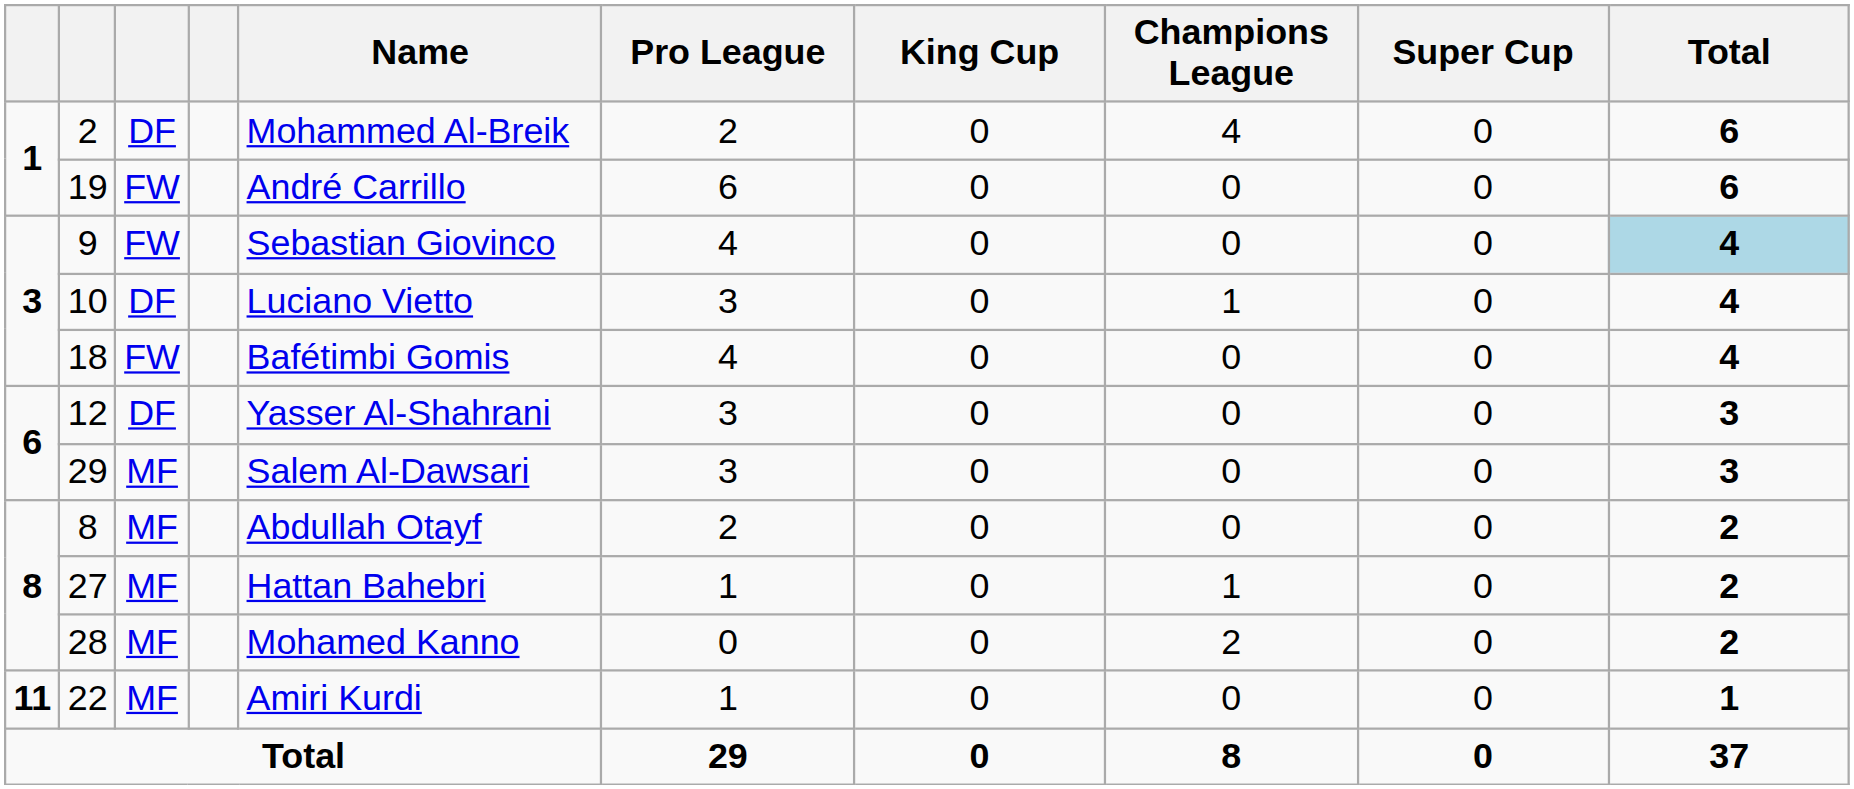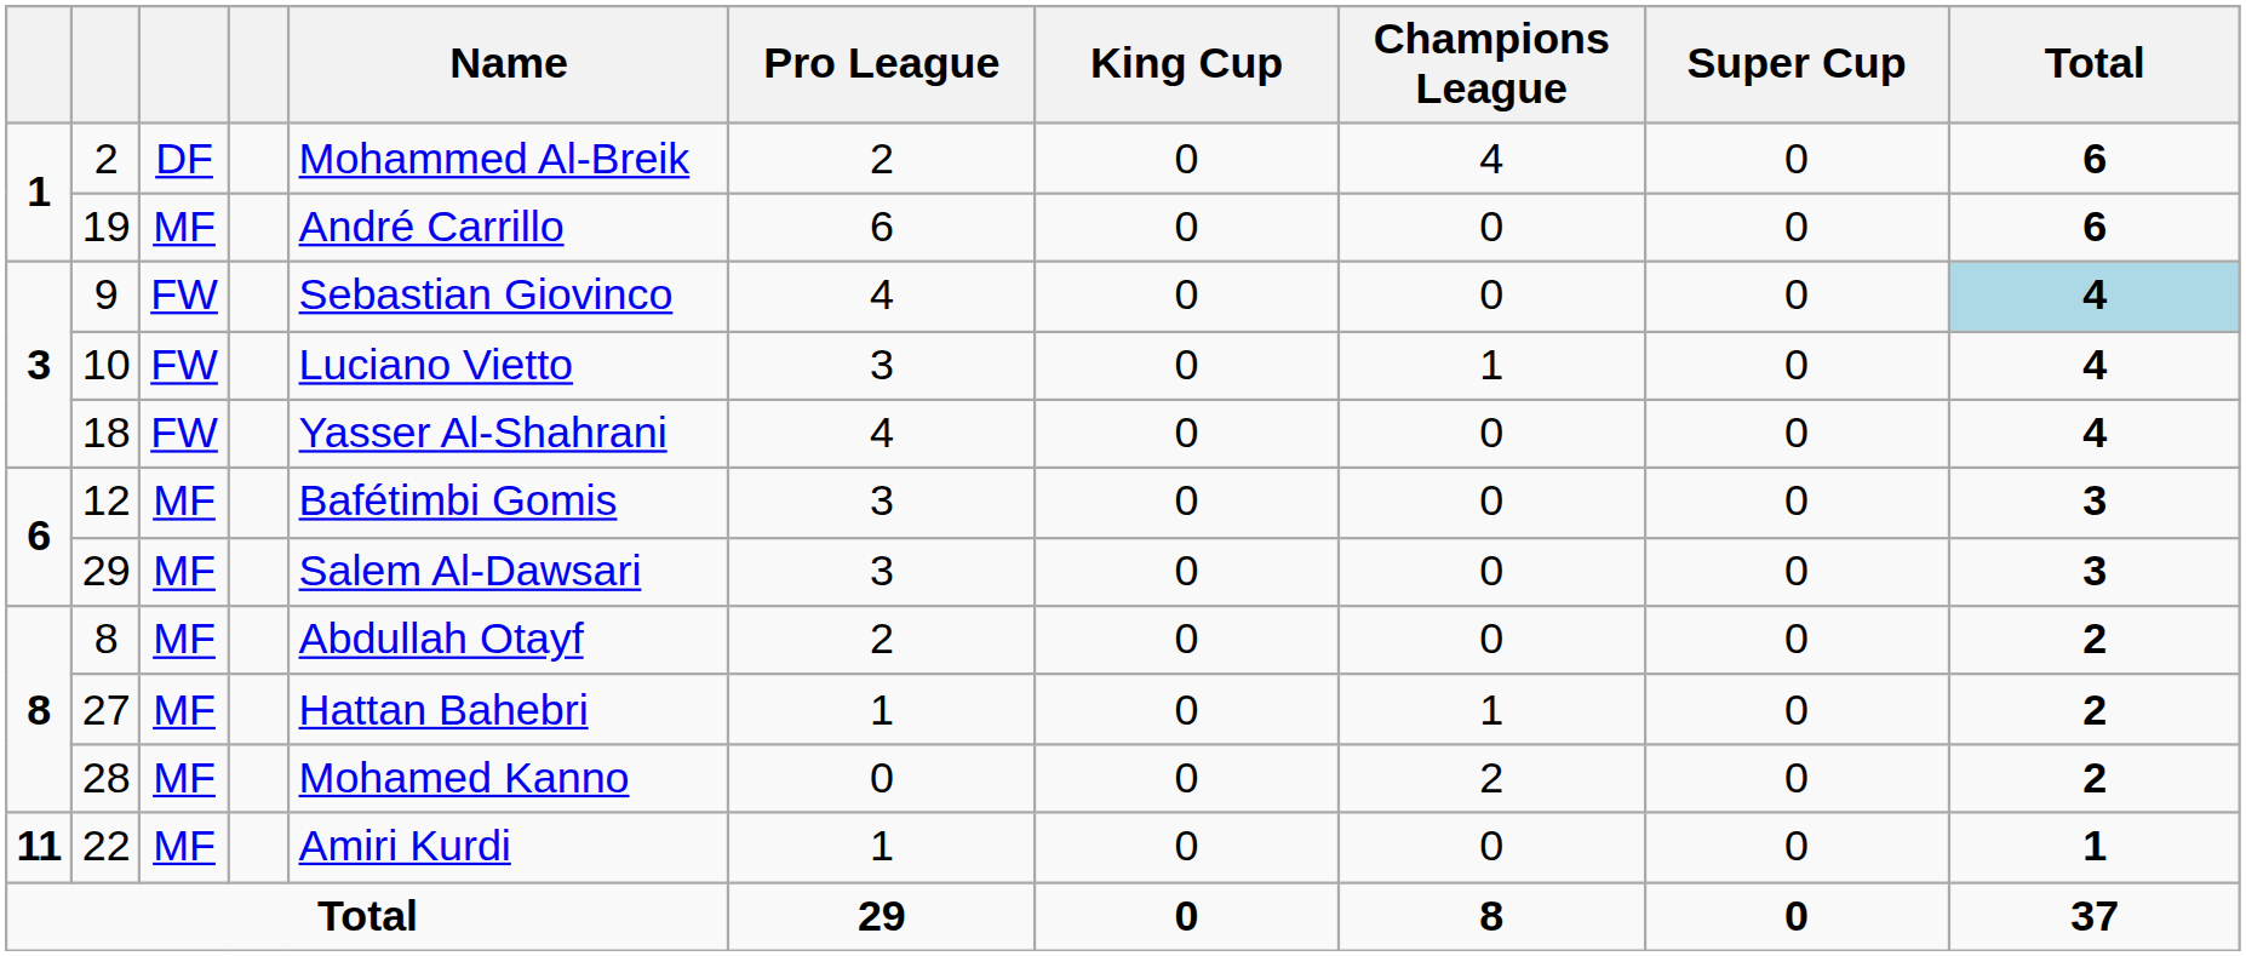19 | column 3: FW -> MF
10 | column 3: DF -> FW
18 | Name: Bafétimbi Gomis -> Yasser Al-Shahrani
12 | column 3: DF -> MF
12 | Name: Yasser Al-Shahrani -> Bafétimbi Gomis
